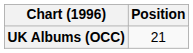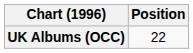UK Albums (OCC) | Position: 21 -> 22
